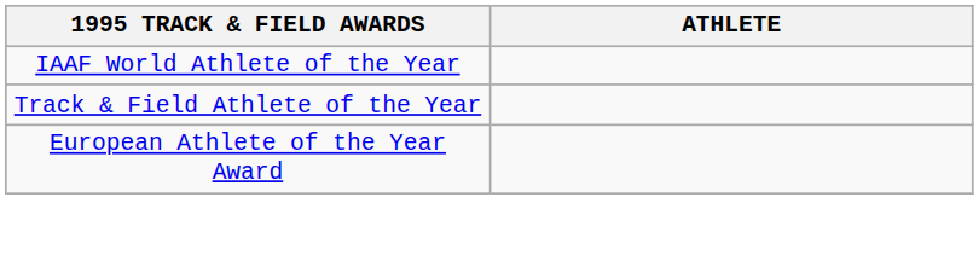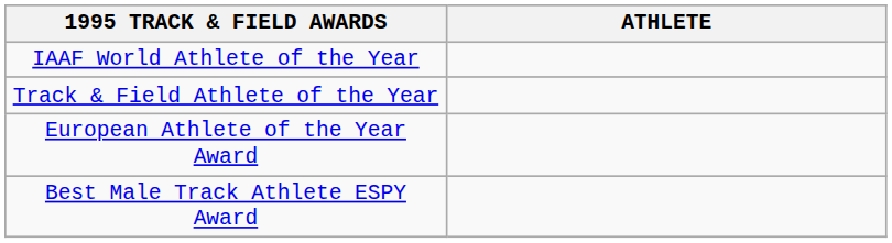+ row: Best Male Track Athlete ESPY Award
